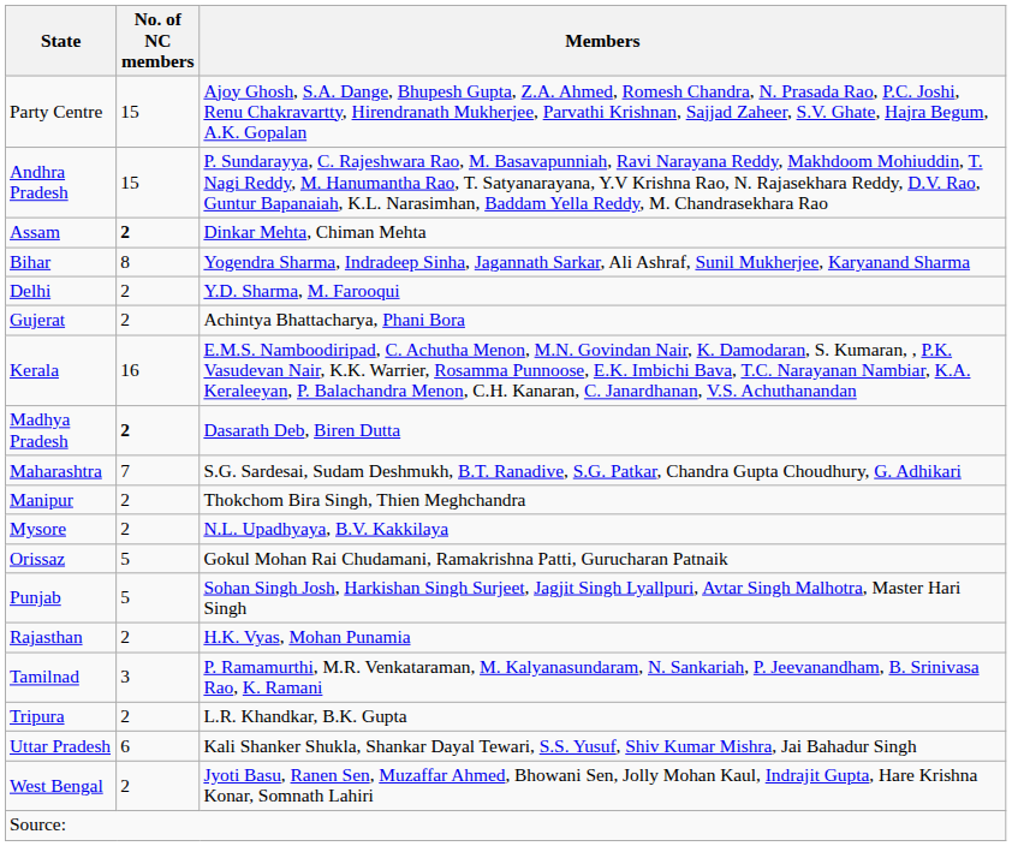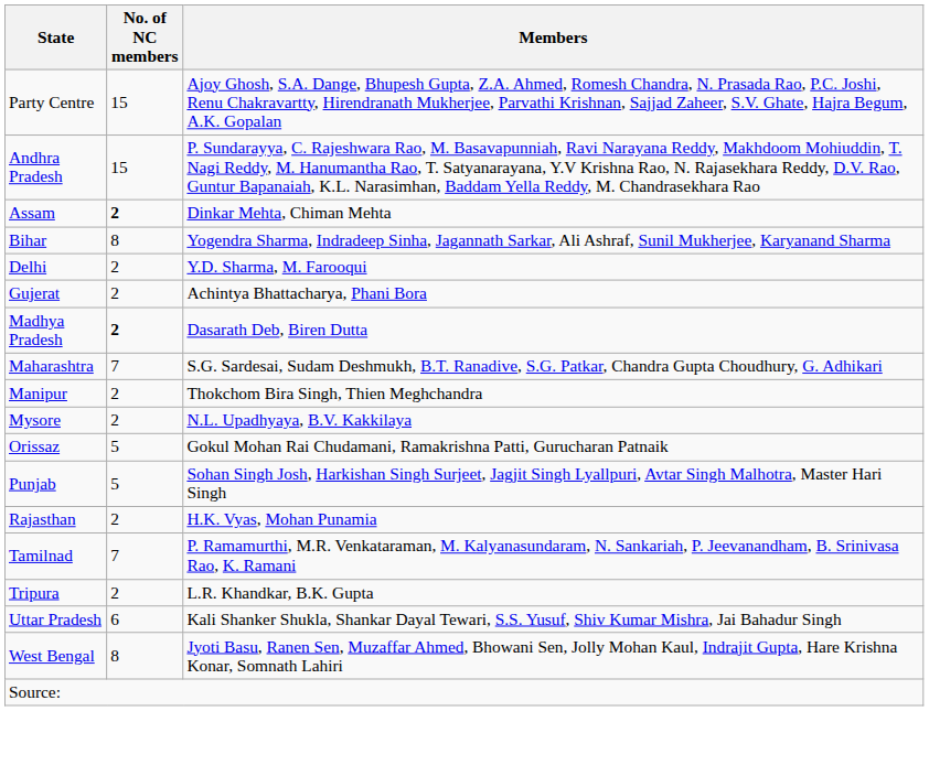- row: Kerala | 16 | E.M.S. Namboodiripad, C. Achutha Menon, M.N. Govindan Nair, K. Damodaran, S. Kumaran, , P.K. Vasudevan Nair, K.K. Warrier, Rosamma Punnoose, E.K. Imbichi Bava, T.C. Narayanan Nambiar, K.A. Keraleeyan, P. Balachandra Menon, C.H. Kanaran, C. Janardhanan, V.S. Achuthanandan
Tamilnad | No. of NC members: 3 -> 7
West Bengal | No. of NC members: 2 -> 8
